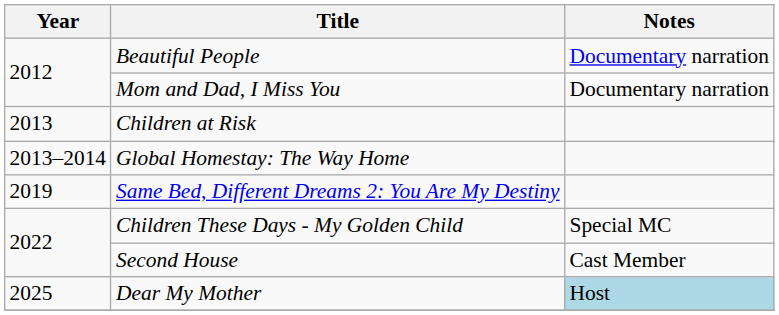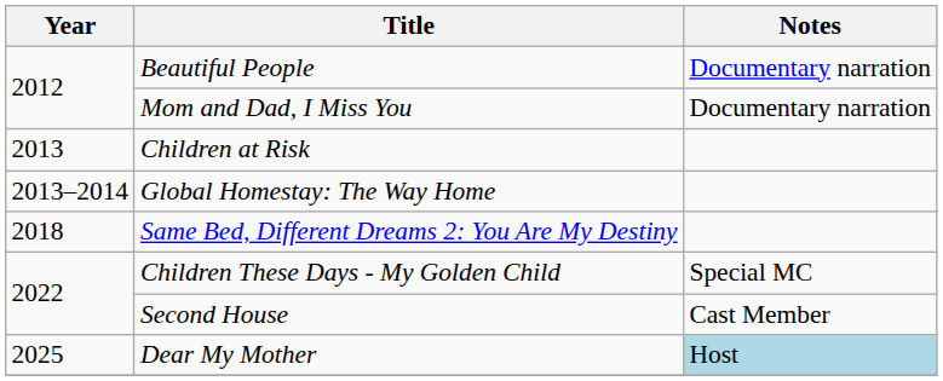Same Bed, Different Dreams 2: You Are My Destiny | Year: 2019 -> 2018
